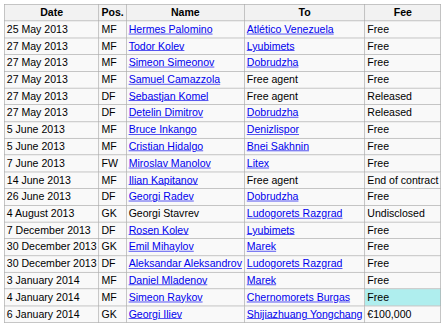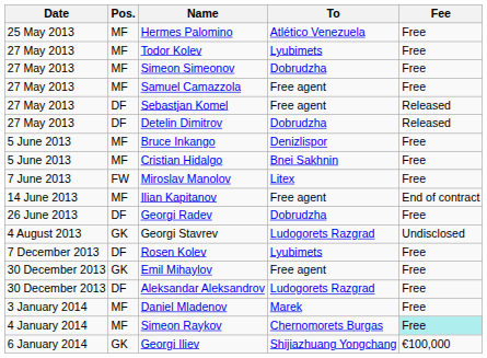Emil Mihaylov | To: Marek -> Free agent
